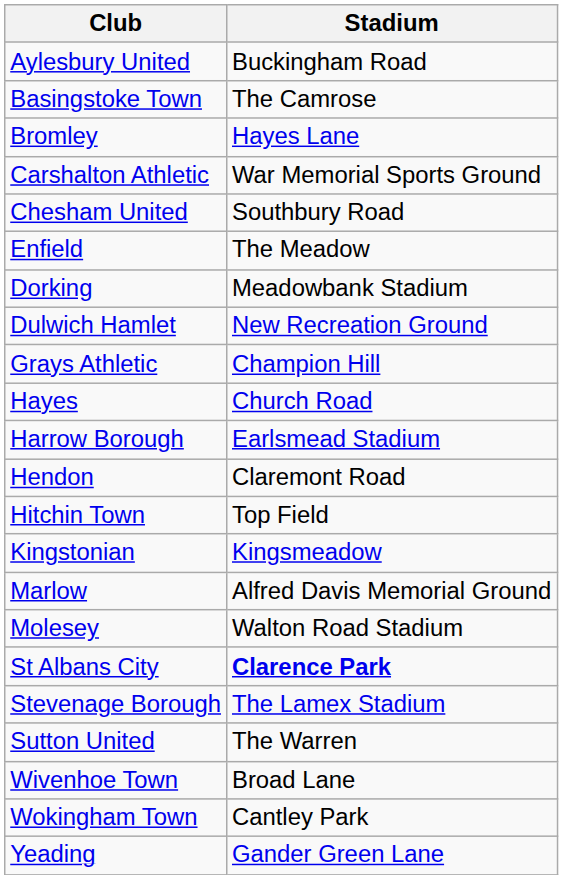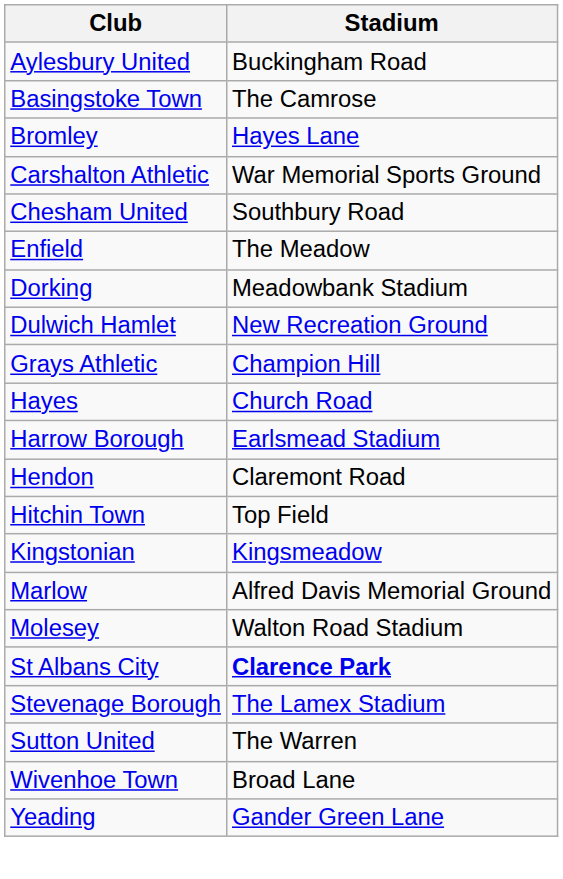- row: Wokingham Town | Cantley Park
